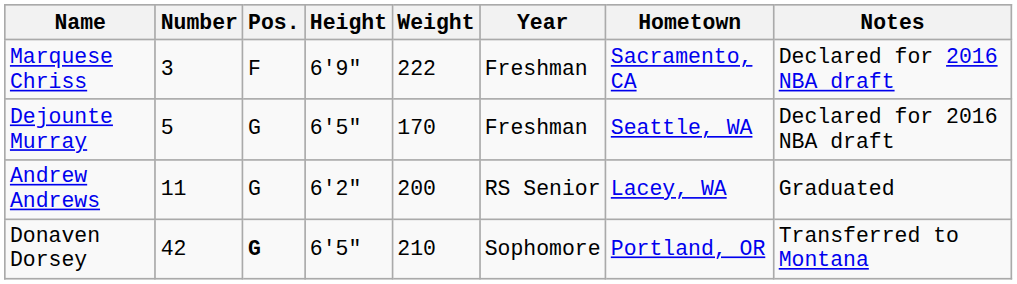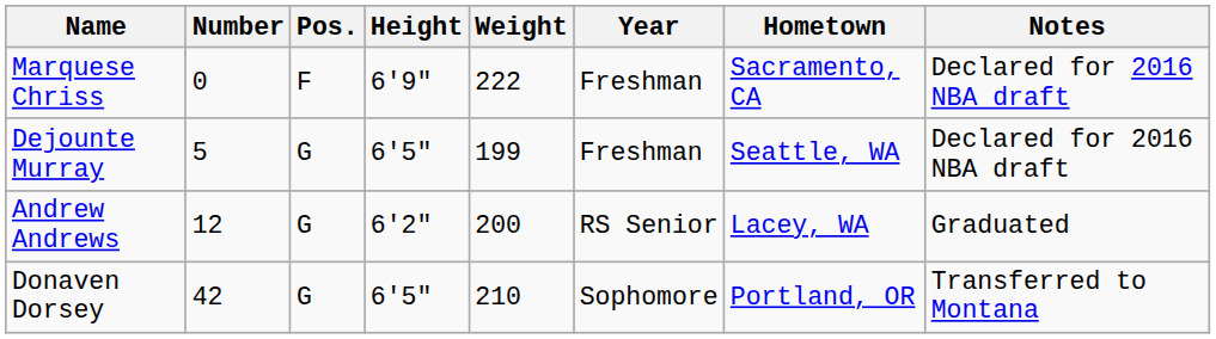Marquese Chriss | Number: 3 -> 0
Dejounte Murray | Weight: 170 -> 199
Andrew Andrews | Number: 11 -> 12
Donaven Dorsey | Pos.: bold -> normal
